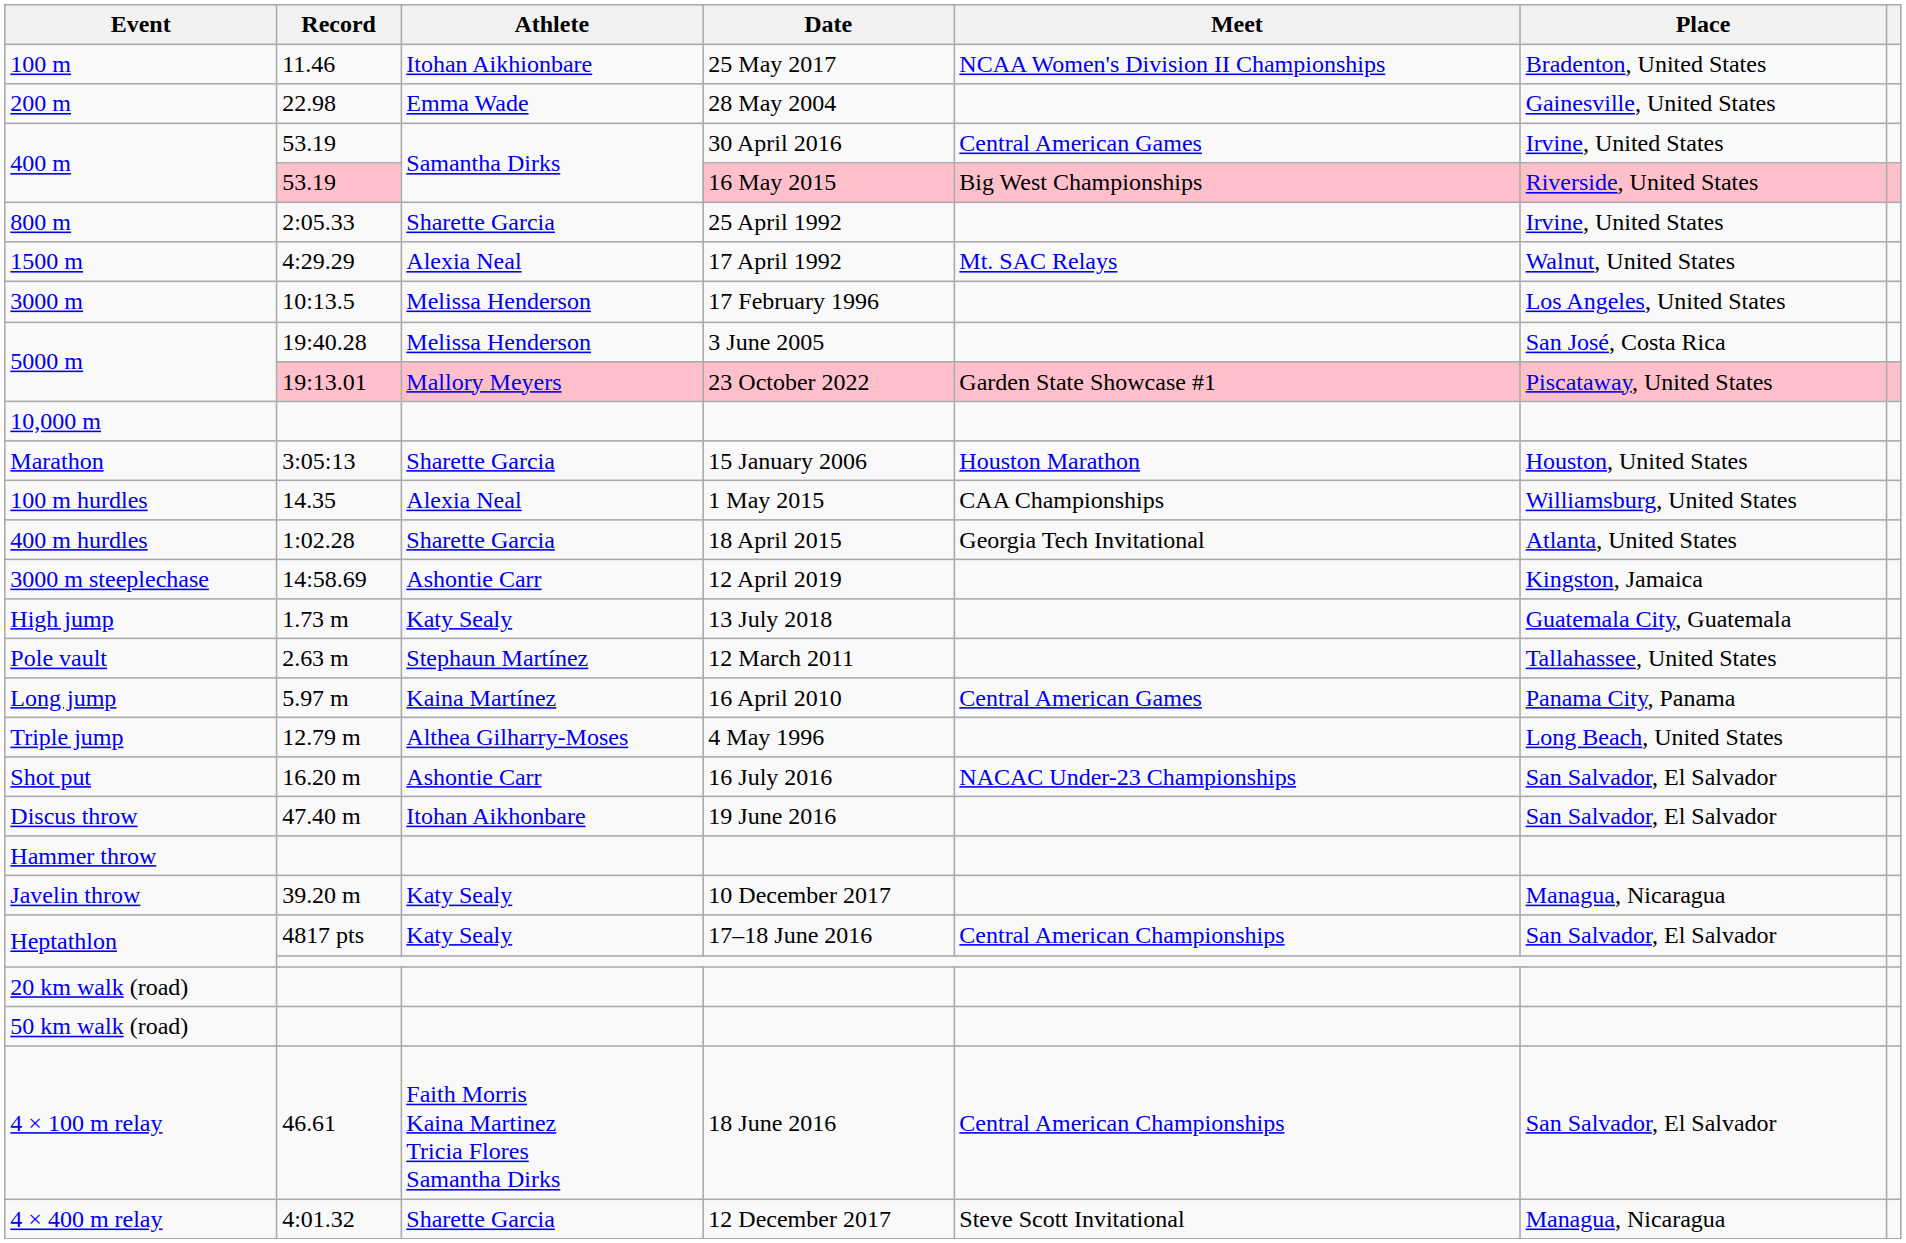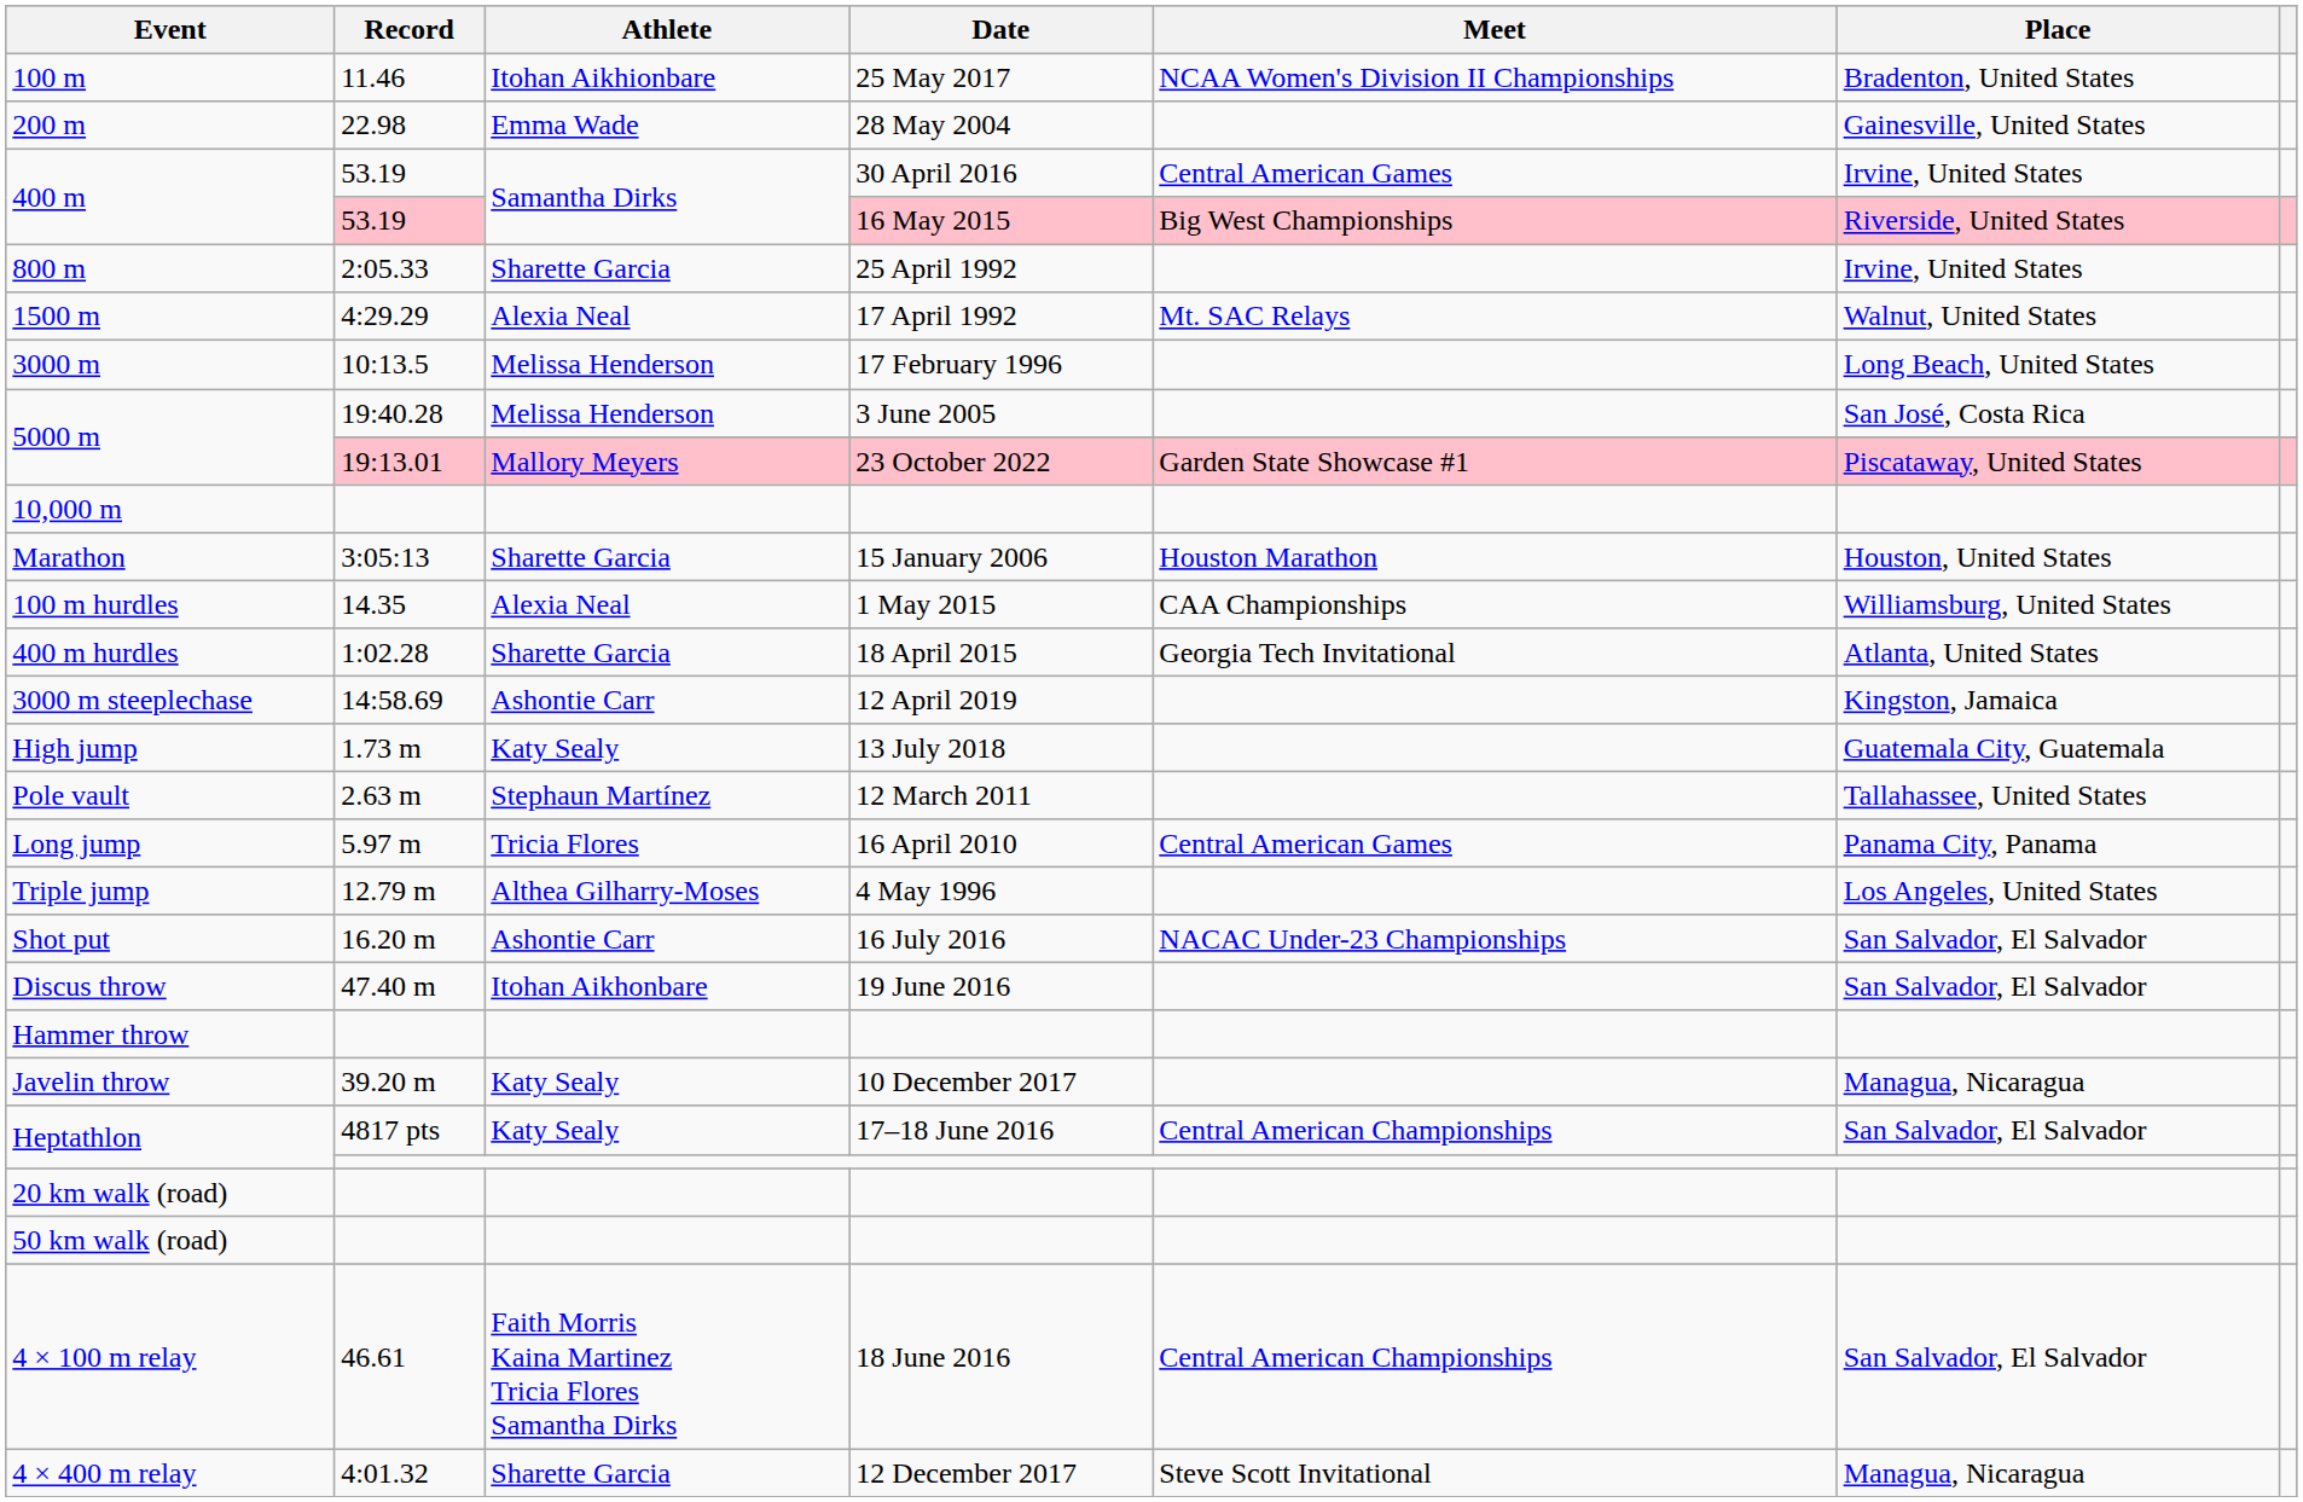3000 m | Place: Los Angeles, United States -> Long Beach, United States
Long jump | Athlete: Kaina Martínez -> Tricia Flores
Triple jump | Place: Long Beach, United States -> Los Angeles, United States
